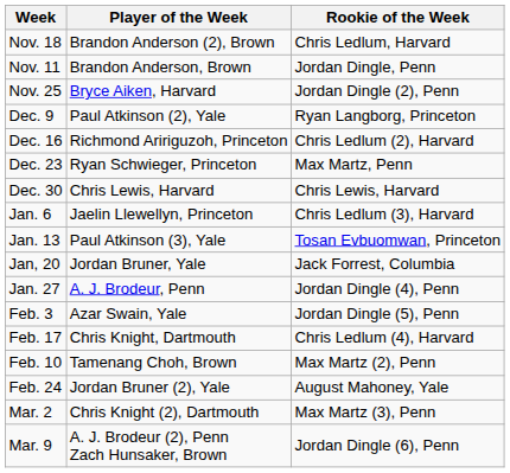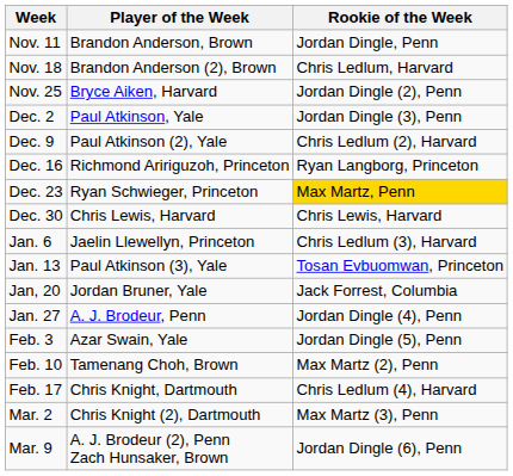rows swapped: Nov. 11 <-> Nov. 18
+ row: Dec. 2 | Paul Atkinson, Yale | Jordan Dingle (3), Penn
Dec. 9 | Rookie of the Week: Ryan Langborg, Princeton -> Chris Ledlum (2), Harvard
Dec. 16 | Rookie of the Week: Chris Ledlum (2), Harvard -> Ryan Langborg, Princeton
Dec. 23 | Rookie of the Week: no background -> gold background
rows swapped: Feb. 10 <-> Feb. 17
- row: Feb. 24 | Jordan Bruner (2), Yale | August Mahoney, Yale
